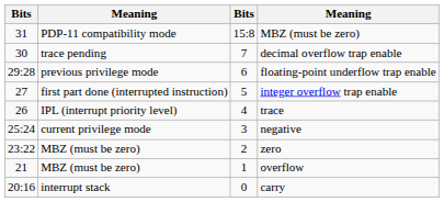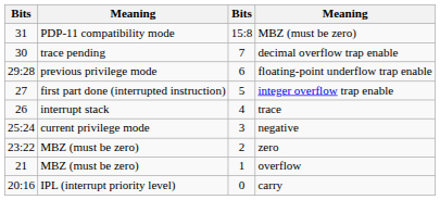trace | column 2: IPL (interrupt priority level) -> interrupt stack
carry | column 2: interrupt stack -> IPL (interrupt priority level)
